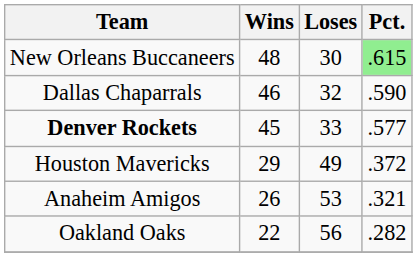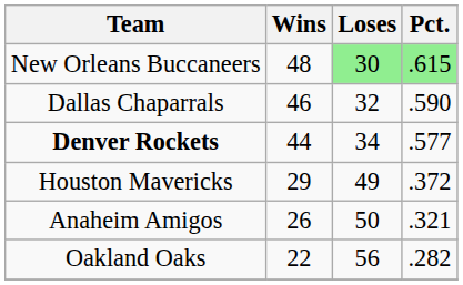New Orleans Buccaneers | Loses: no background -> lightgreen background
Denver Rockets | Wins: 45 -> 44
Denver Rockets | Loses: 33 -> 34
Anaheim Amigos | Loses: 53 -> 50
